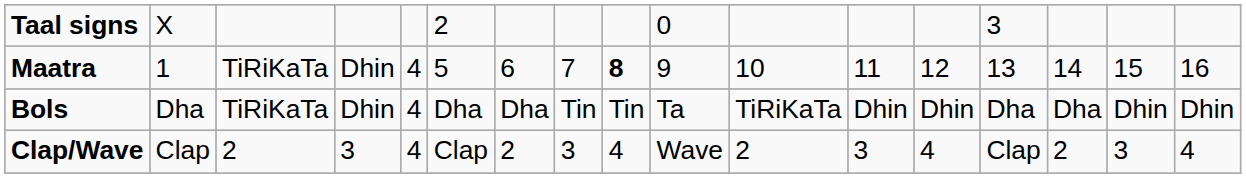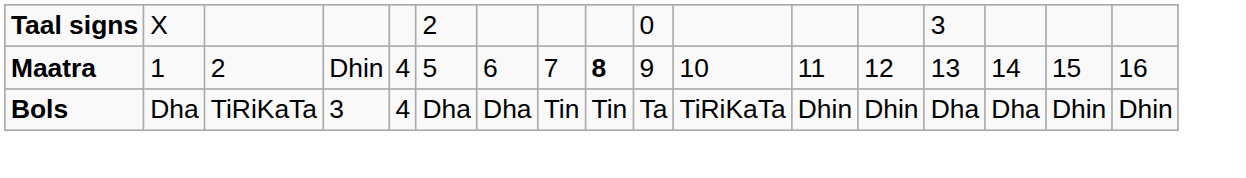Maatra | column 3: TiRiKaTa -> 2
Bols | column 4: Dhin -> 3
- row: Clap/Wave | Clap | 2 | 3 | 4 | Clap | 2 | 3 | 4 | Wave | 2 | 3 | 4 | Clap | 2 | 3 | 4
